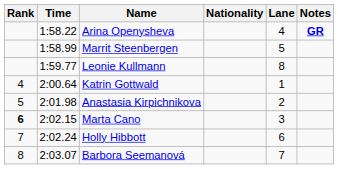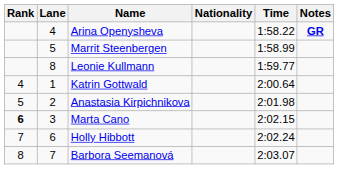columns swapped: Lane <-> Time
